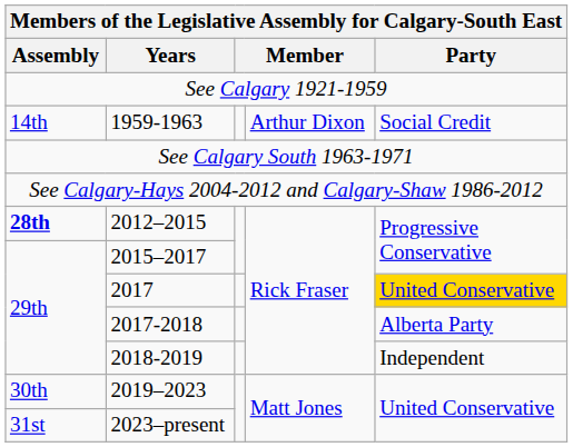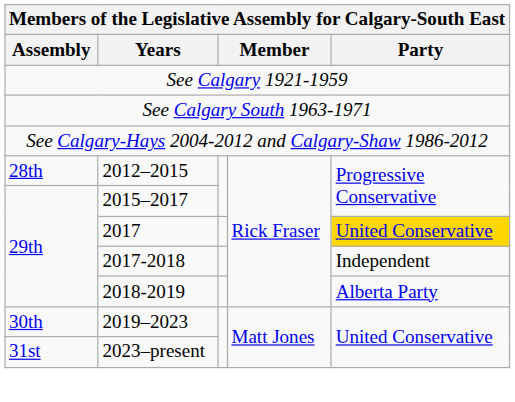- row: 14th | 1959-1963 | Arthur Dixon | Social Credit
2012–2015 | Assembly: bold -> normal
2017-2018 | Party: Alberta Party -> Independent
2018-2019 | Party: Independent -> Alberta Party
